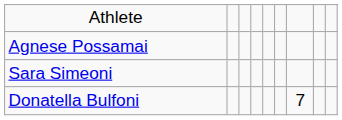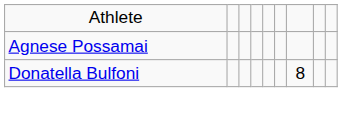- row: Sara Simeoni
Donatella Bulfoni | column 7: 7 -> 8
